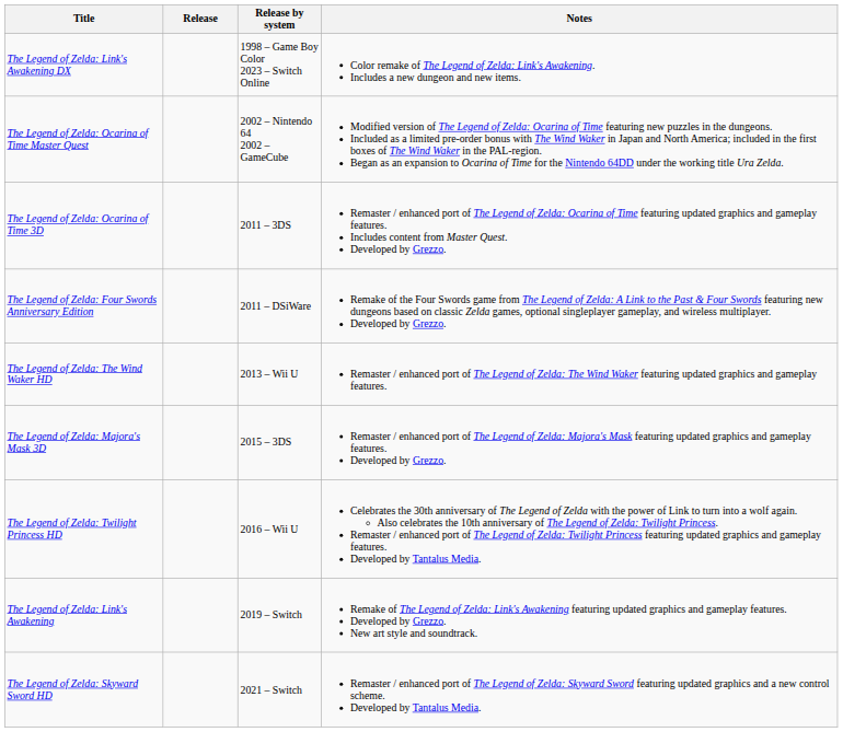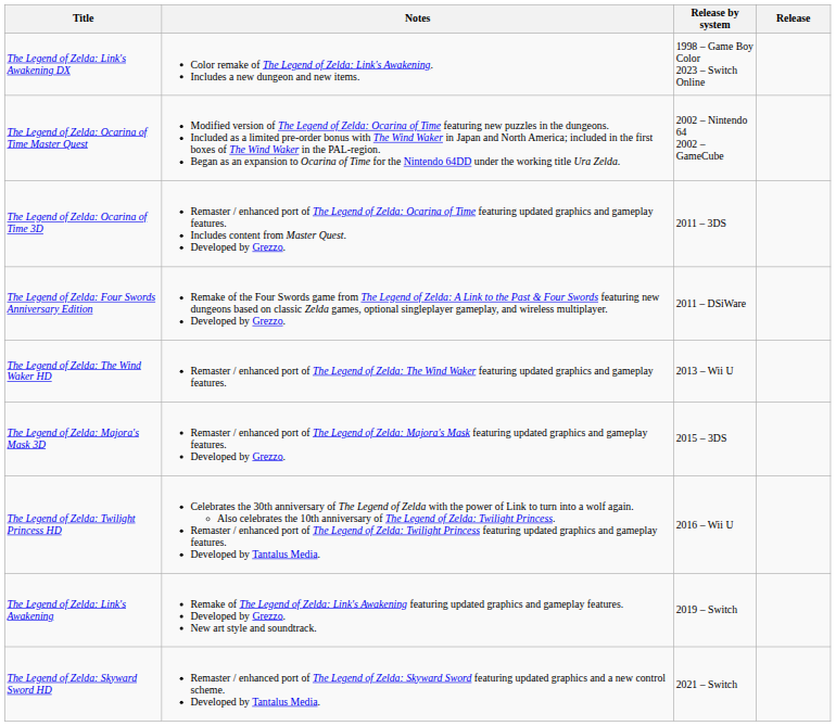columns swapped: Release <-> Notes
